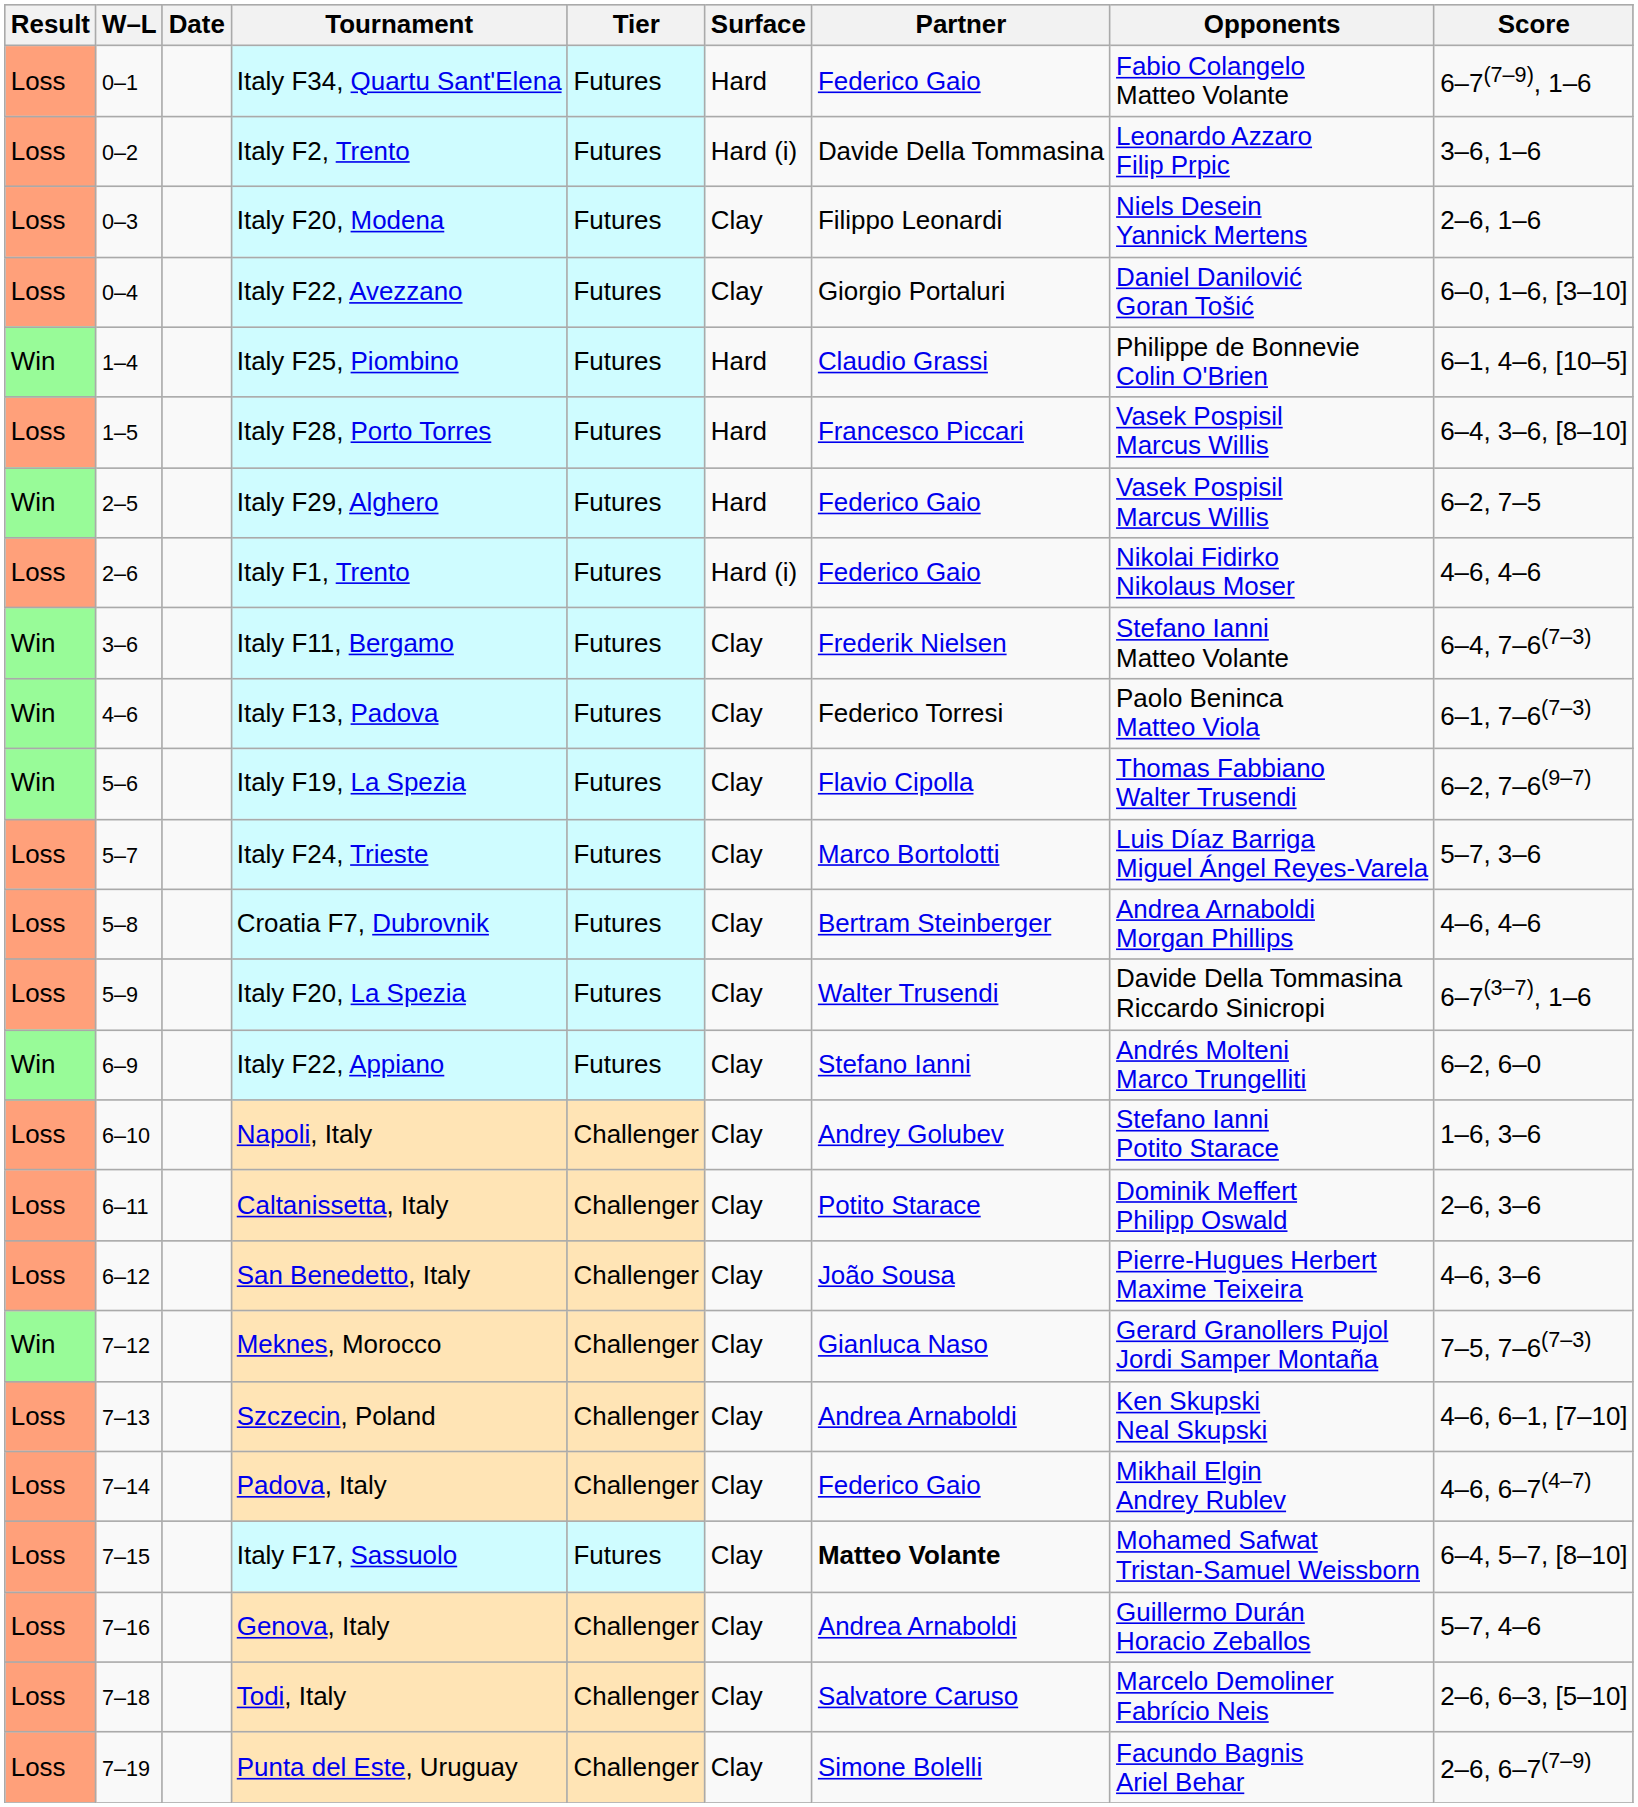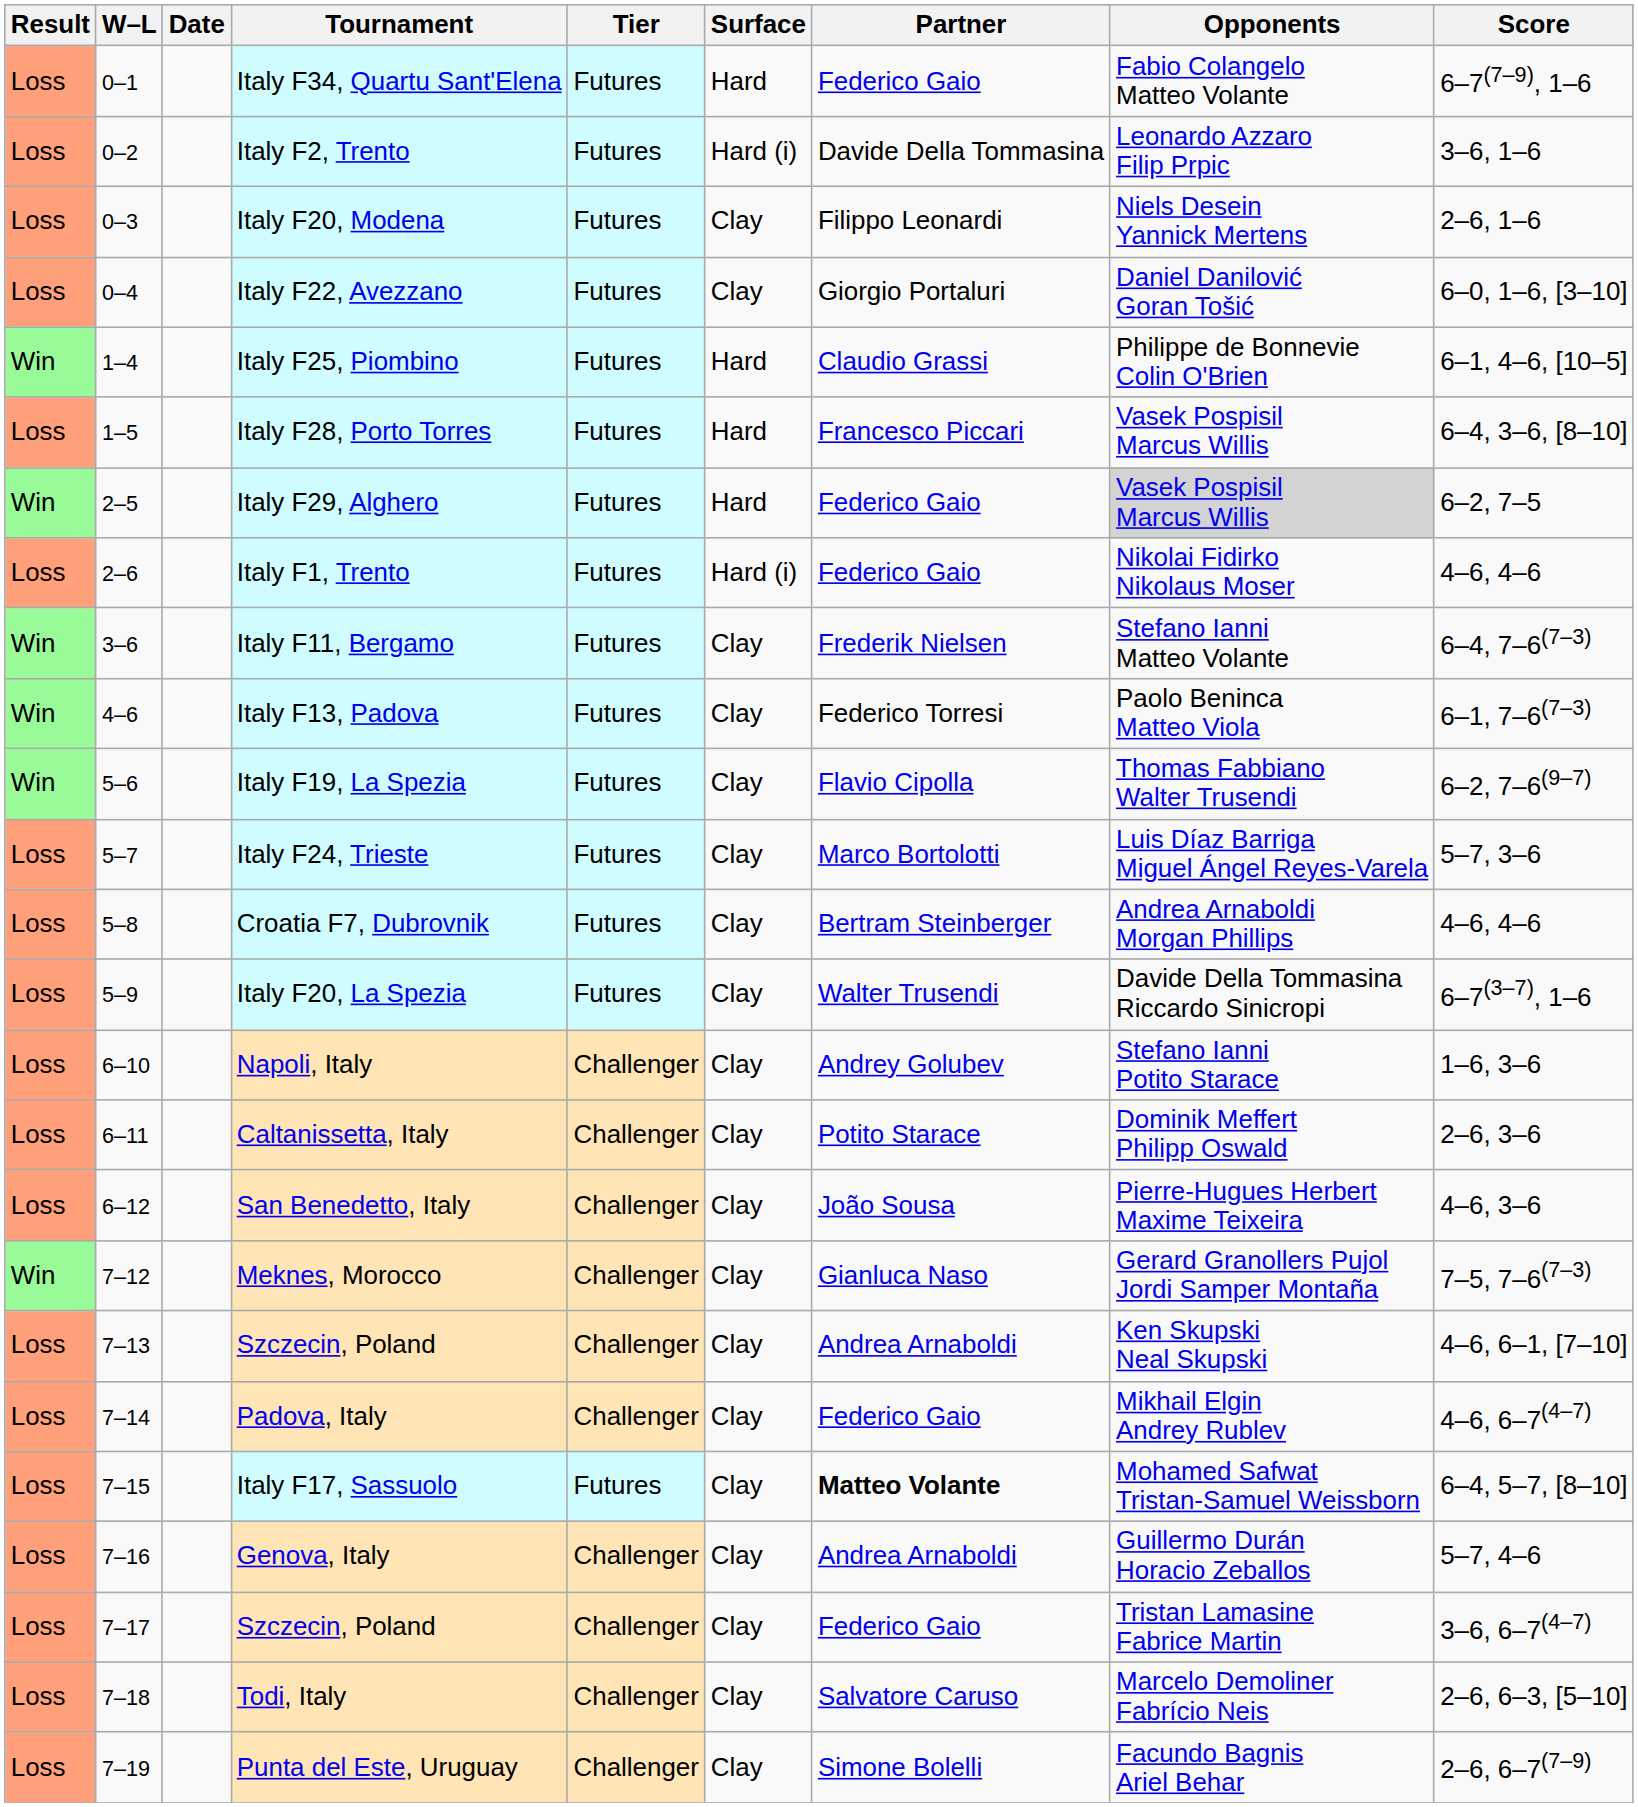Italy F29, Alghero | Opponents: no background -> lightgrey background
- row: Win | 6–9 | Italy F22, Appiano | Futures | Clay | Stefano Ianni | Andrés Molteni Marco Trungelliti | 6–2, 6–0
+ row: Loss | 7–17 | Szczecin, Poland | Challenger | Clay | Federico Gaio | Tristan Lamasine Fabrice Martin | 3–6, 6–7(4–7)
